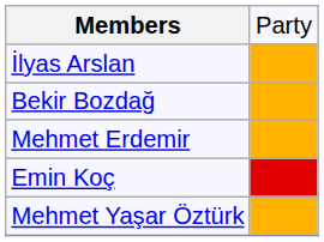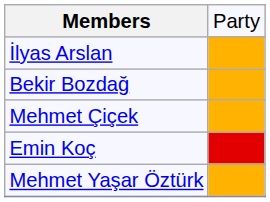+ row: Mehmet Çiçek
- row: Mehmet Erdemir
